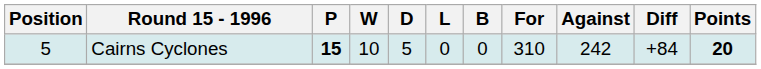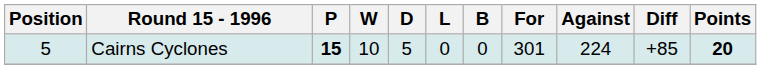Cairns Cyclones | For: 310 -> 301
Cairns Cyclones | Against: 242 -> 224
Cairns Cyclones | Diff: +84 -> +85
